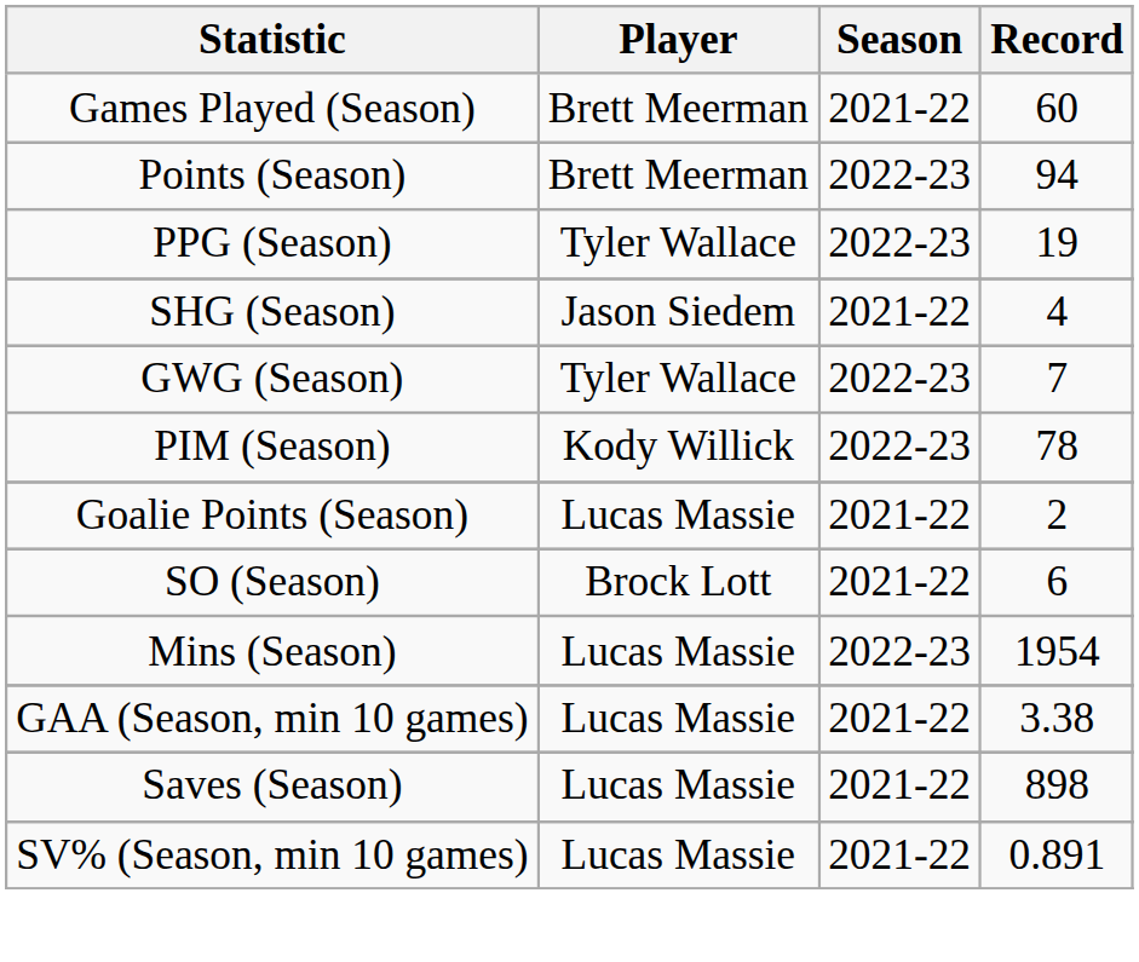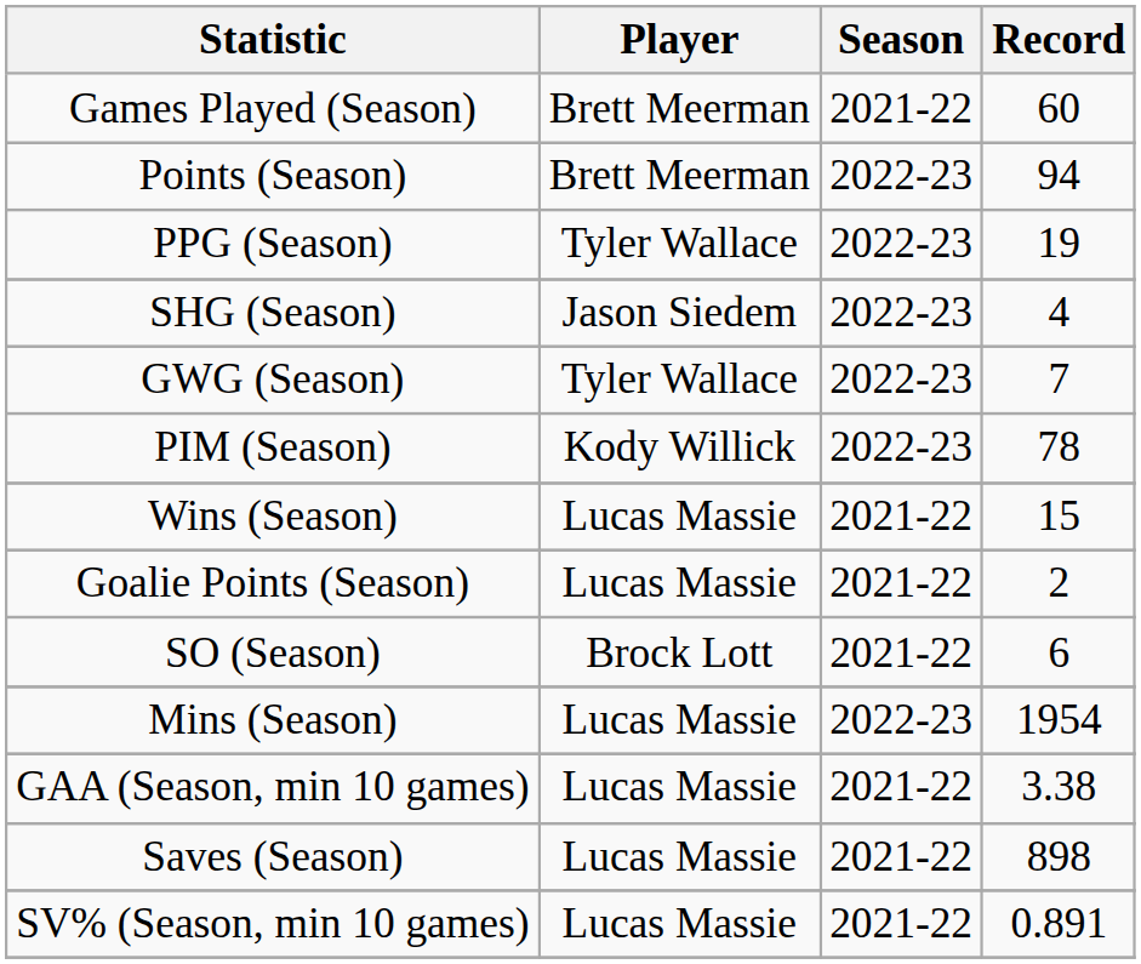SHG (Season) | Season: 2021-22 -> 2022-23
+ row: Wins (Season) | Lucas Massie | 2021-22 | 15
